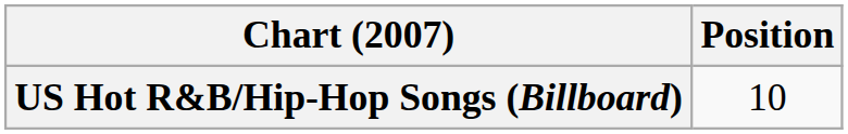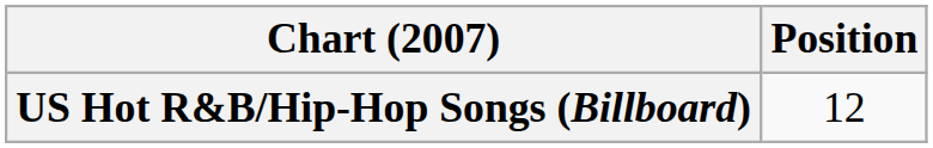US Hot R&B/Hip-Hop Songs (Billboard) | Position: 10 -> 12
